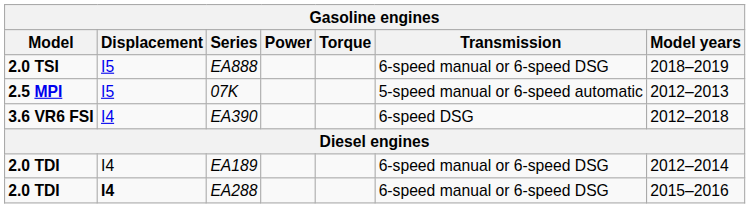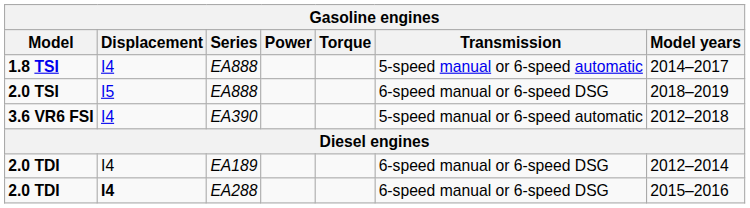+ row: 1.8 TSI | I4 | EA888 | 5-speed manual or 6-speed automatic | 2014–2017
- row: 2.5 MPI | I5 | 07K | 5-speed manual or 6-speed automatic | 2012–2013
3.6 VR6 FSI | Transmission: 6-speed DSG -> 5-speed manual or 6-speed automatic
